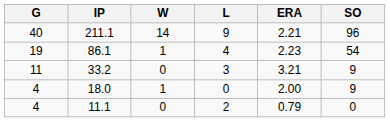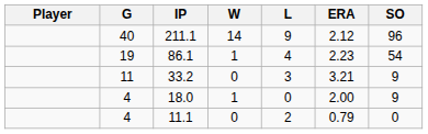+ column: Player
211.1 | ERA: 2.21 -> 2.12
